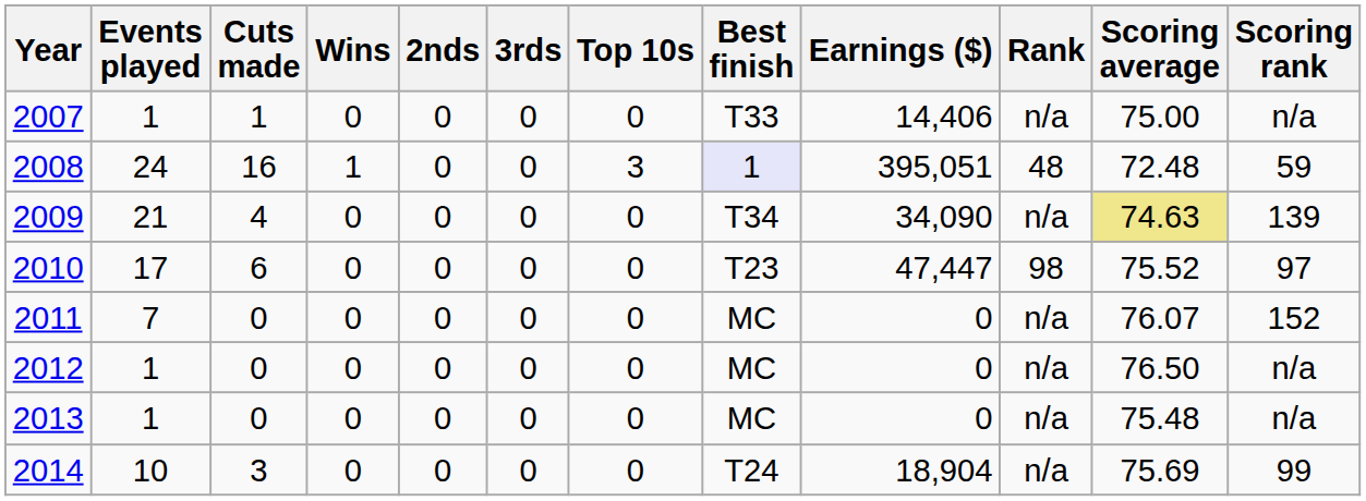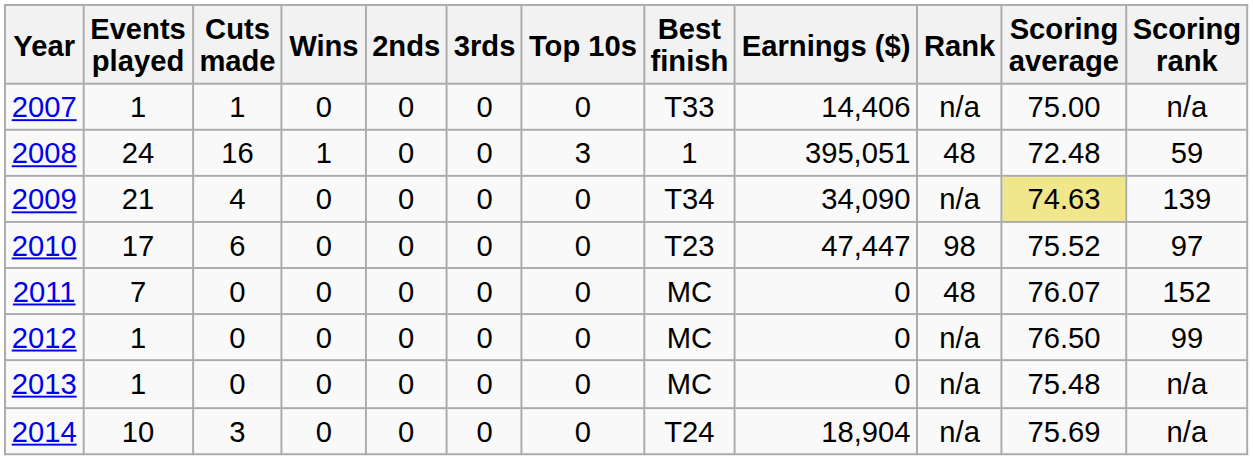2008 | Best finish: lavender background -> no background
2011 | Rank: n/a -> 48
2012 | Scoring rank: n/a -> 99
2014 | Scoring rank: 99 -> n/a
